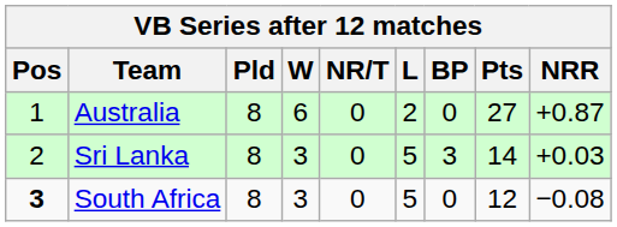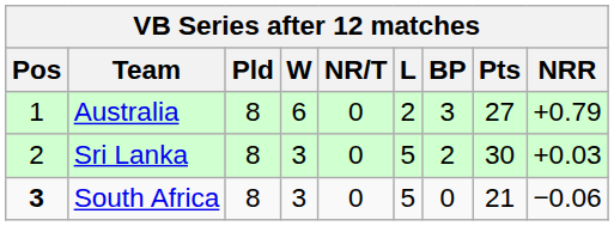Australia | BP: 0 -> 3
Australia | NRR: +0.87 -> +0.79
Sri Lanka | BP: 3 -> 2
Sri Lanka | Pts: 14 -> 30
South Africa | Pts: 12 -> 21
South Africa | NRR: −0.08 -> −0.06
